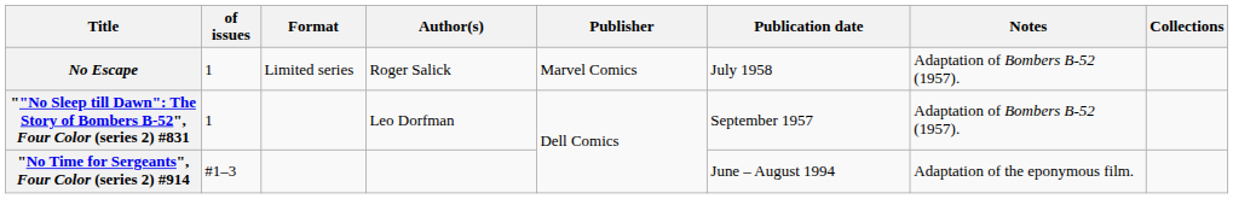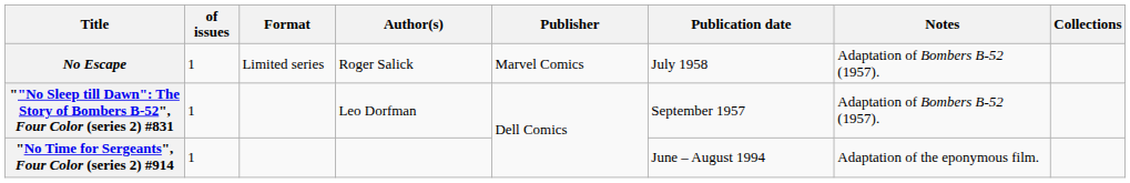"No Time for Sergeants", Four Color (series 2) #914 | of issues: #1–3 -> 1
